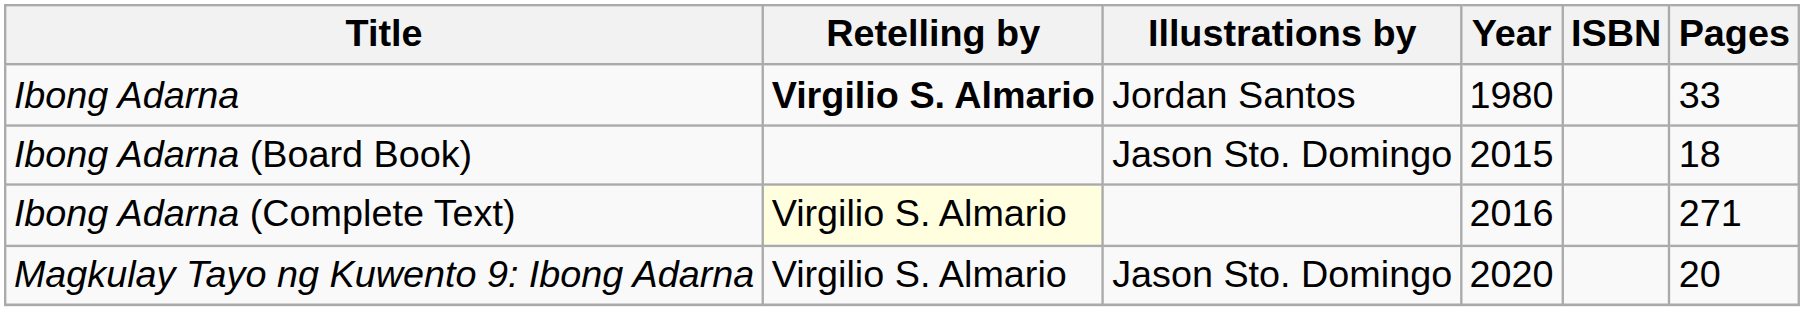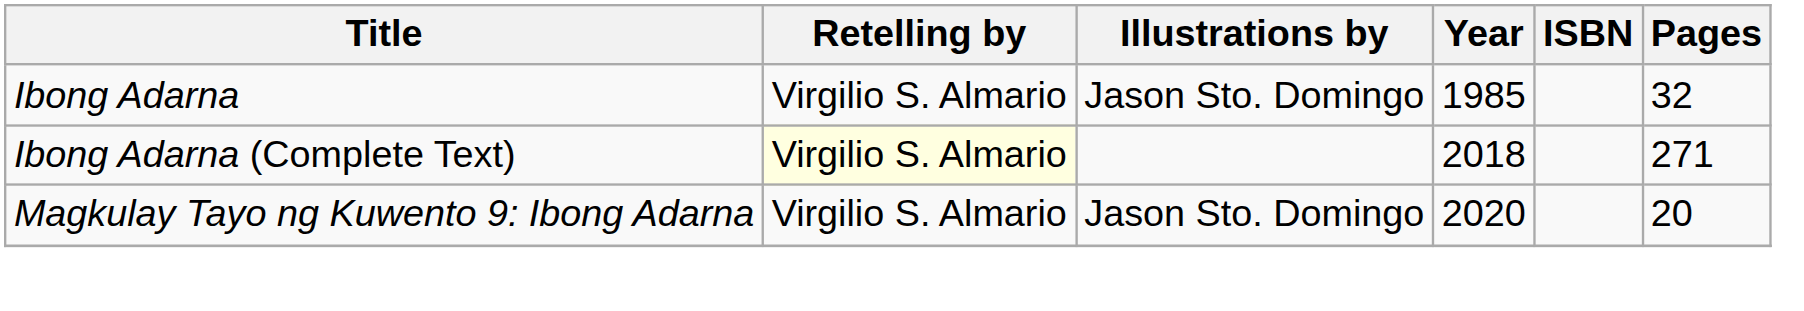Ibong Adarna | Retelling by: bold -> normal
Ibong Adarna | Illustrations by: Jordan Santos -> Jason Sto. Domingo
Ibong Adarna | Year: 1980 -> 1985
Ibong Adarna | Pages: 33 -> 32
- row: Ibong Adarna (Board Book) | Jason Sto. Domingo | 2015 | 18
Ibong Adarna (Complete Text) | Year: 2016 -> 2018
